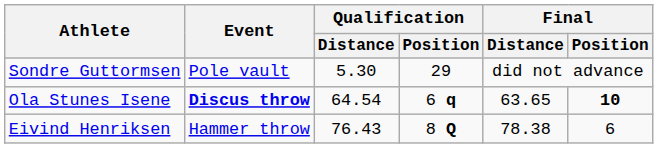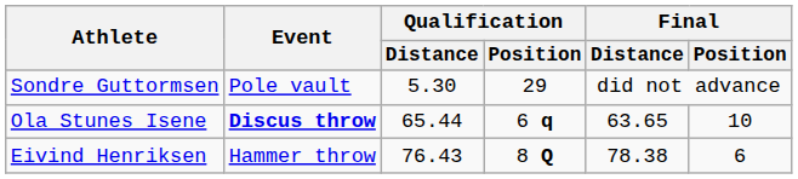Ola Stunes Isene | Qualification / Distance: 64.54 -> 65.44
Ola Stunes Isene | Final / Position: bold -> normal
